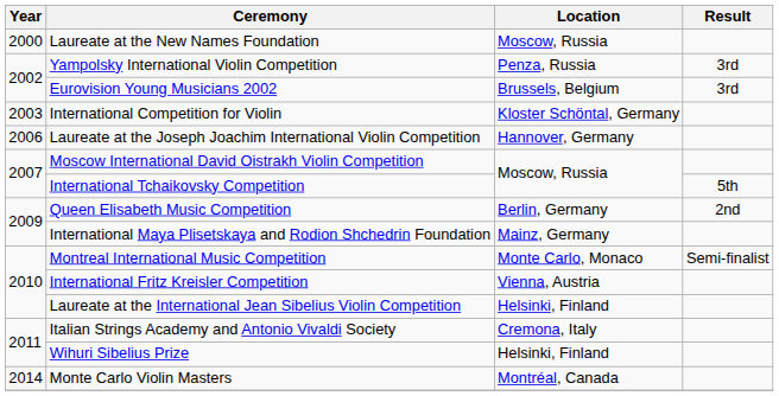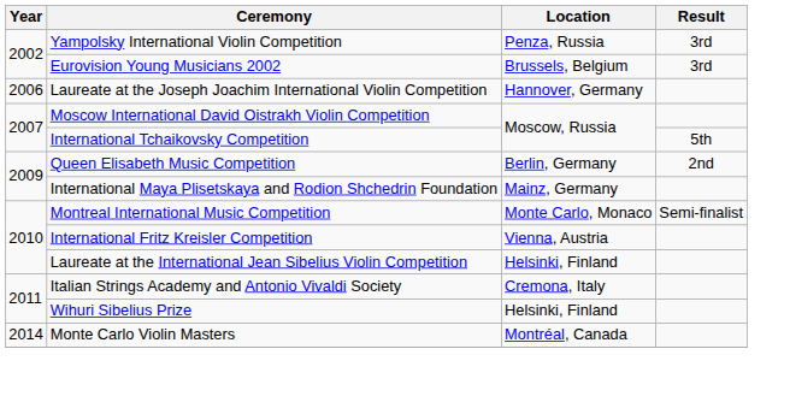- row: 2000 | Laureate at the New Names Foundation | Moscow, Russia
- row: 2003 | International Competition for Violin | Kloster Schöntal, Germany
